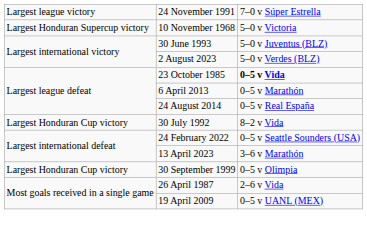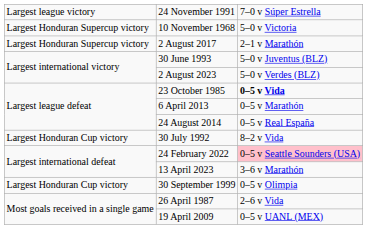+ row: Largest Honduran Supercup victory | 2 August 2017 | 2–1 v Marathón
24 February 2022 | column 3: no background -> pink background
